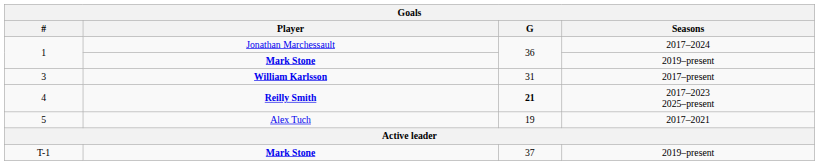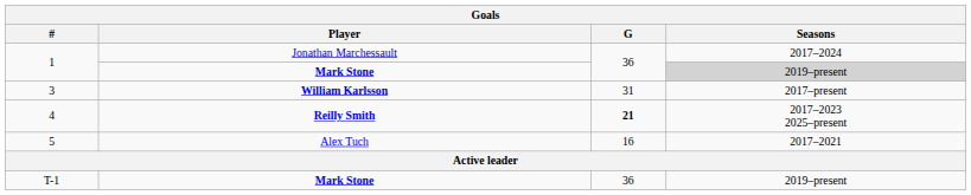1 / Mark Stone | Seasons: no background -> lightgrey background
5 | G: 19 -> 16
T-1 | G: 37 -> 36
